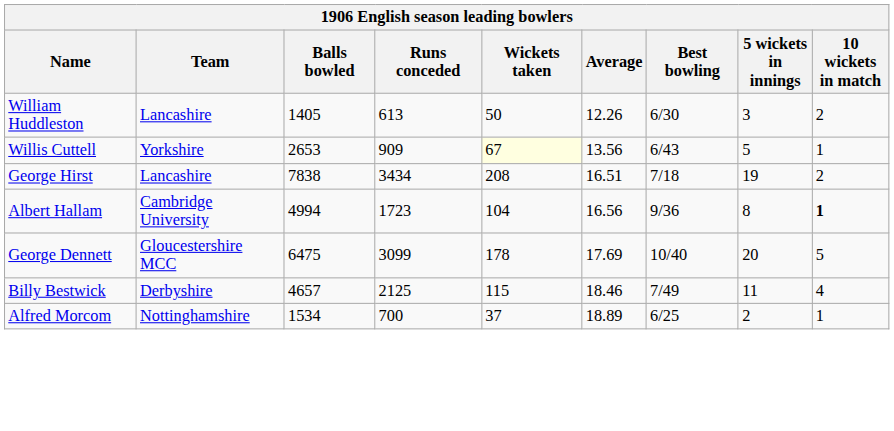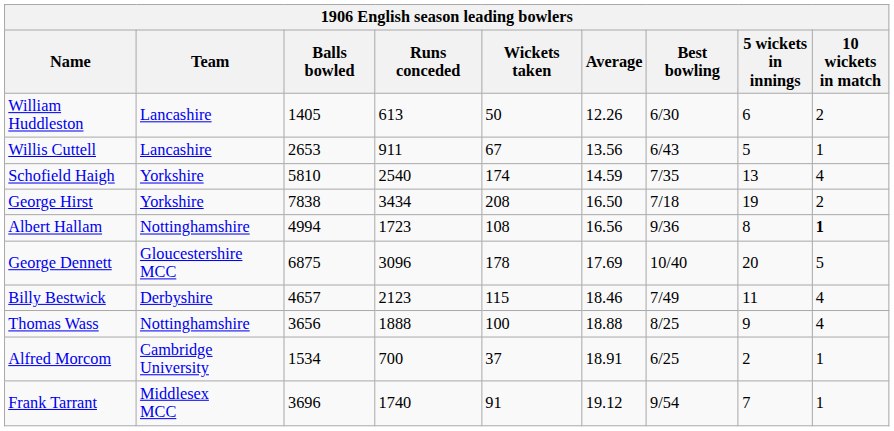William Huddleston | 5 wickets in innings: 3 -> 6
Willis Cuttell | Team: Yorkshire -> Lancashire
Willis Cuttell | Runs conceded: 909 -> 911
Willis Cuttell | Wickets taken: lightyellow background -> no background
+ row: Schofield Haigh | Yorkshire | 5810 | 2540 | 174 | 14.59 | 7/35 | 13 | 4
George Hirst | Team: Lancashire -> Yorkshire
George Hirst | Average: 16.51 -> 16.50
Albert Hallam | Team: Cambridge University -> Nottinghamshire
Albert Hallam | Wickets taken: 104 -> 108
George Dennett | Balls bowled: 6475 -> 6875
George Dennett | Runs conceded: 3099 -> 3096
Billy Bestwick | Runs conceded: 2125 -> 2123
+ row: Thomas Wass | Nottinghamshire | 3656 | 1888 | 100 | 18.88 | 8/25 | 9 | 4
Alfred Morcom | Team: Nottinghamshire -> Cambridge University
Alfred Morcom | Average: 18.89 -> 18.91
+ row: Frank Tarrant | Middlesex MCC | 3696 | 1740 | 91 | 19.12 | 9/54 | 7 | 1
